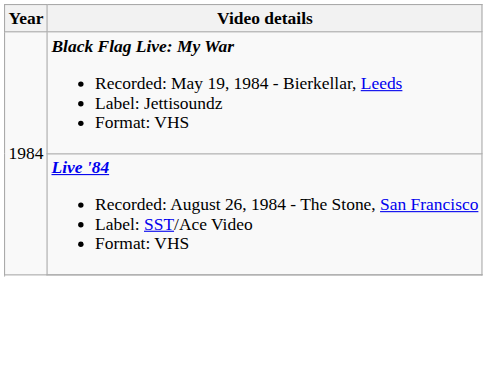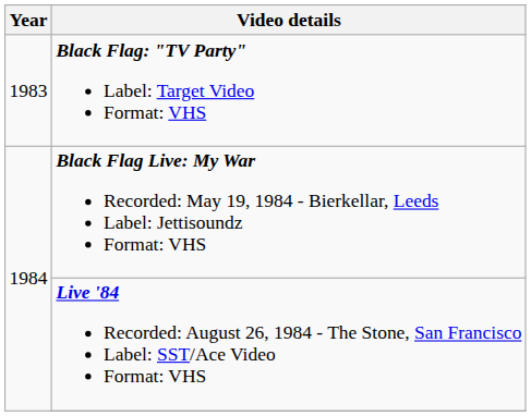+ row: 1983 | Black Flag: "TV Party" Label: Target Video Format: VHS
